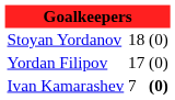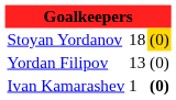Stoyan Yordanov | column 3: no background -> gold background
Yordan Filipov | column 2: 17 -> 13
Ivan Kamarashev | column 2: 7 -> 1
